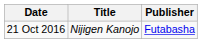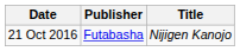columns swapped: Title <-> Publisher
